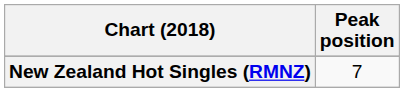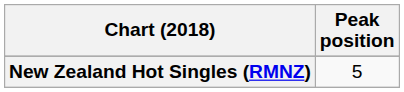New Zealand Hot Singles (RMNZ) | Peak position: 7 -> 5
